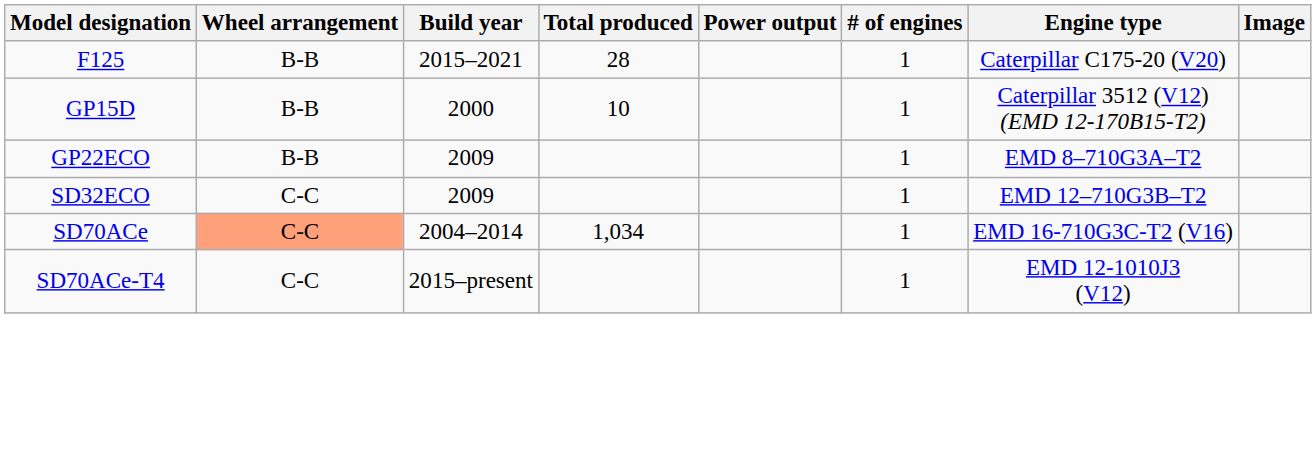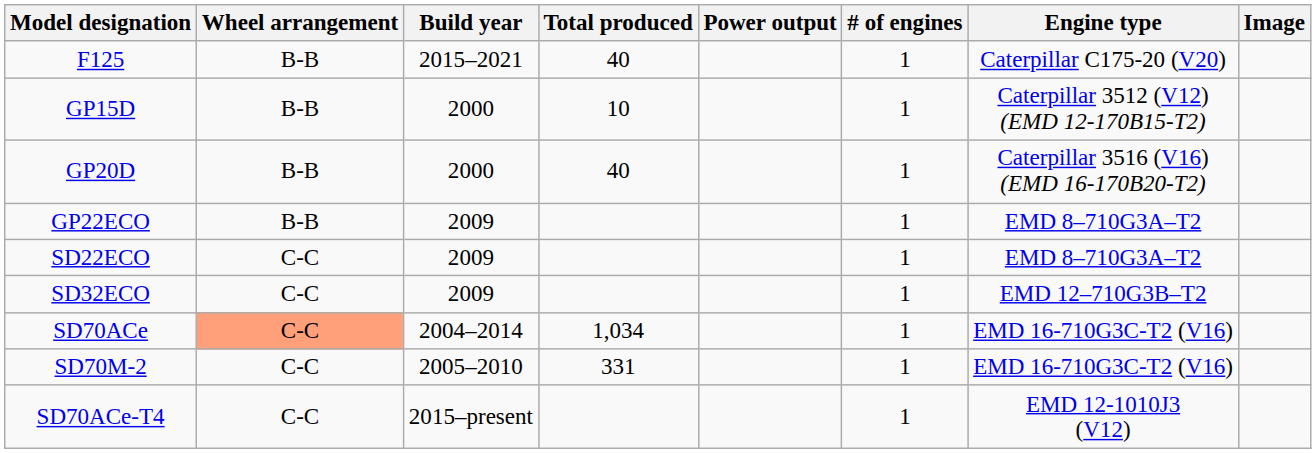F125 | Total produced: 28 -> 40
+ row: GP20D | B-B | 2000 | 40 | 1 | Caterpillar 3516 (V16) (EMD 16-170B20-T2)
+ row: SD22ECO | C-C | 2009 | 1 | EMD 8–710G3A–T2
+ row: SD70M-2 | C-C | 2005–2010 | 331 | 1 | EMD 16-710G3C-T2 (V16)
